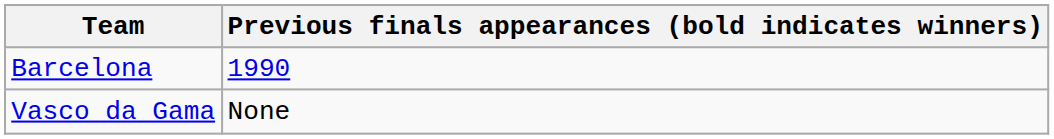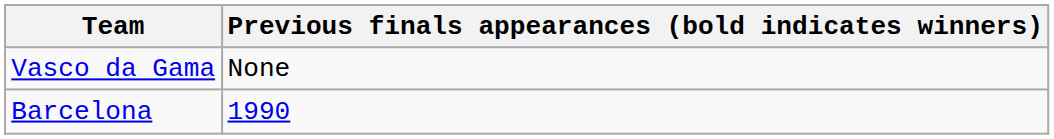rows swapped: Vasco da Gama <-> Barcelona
